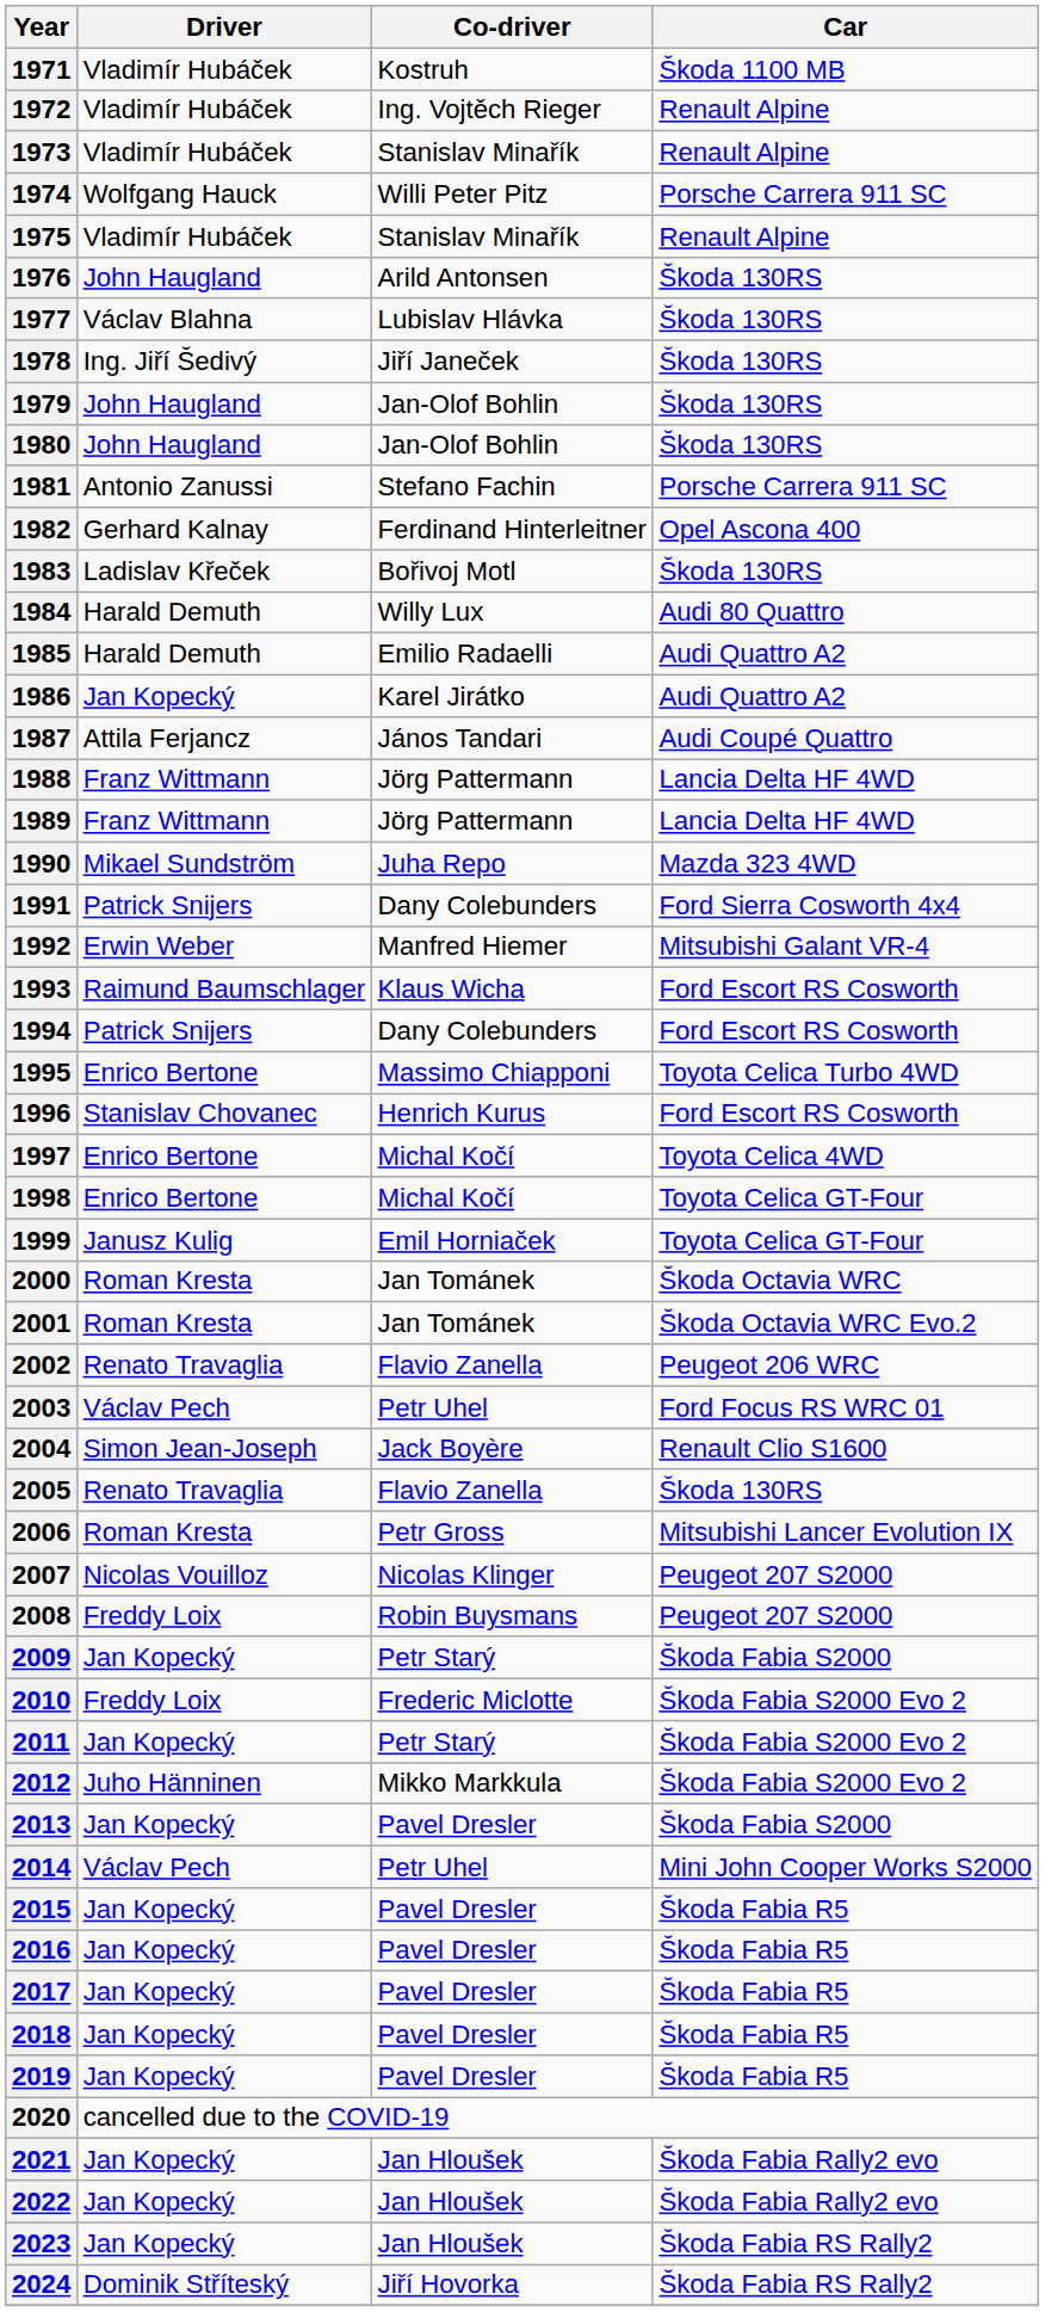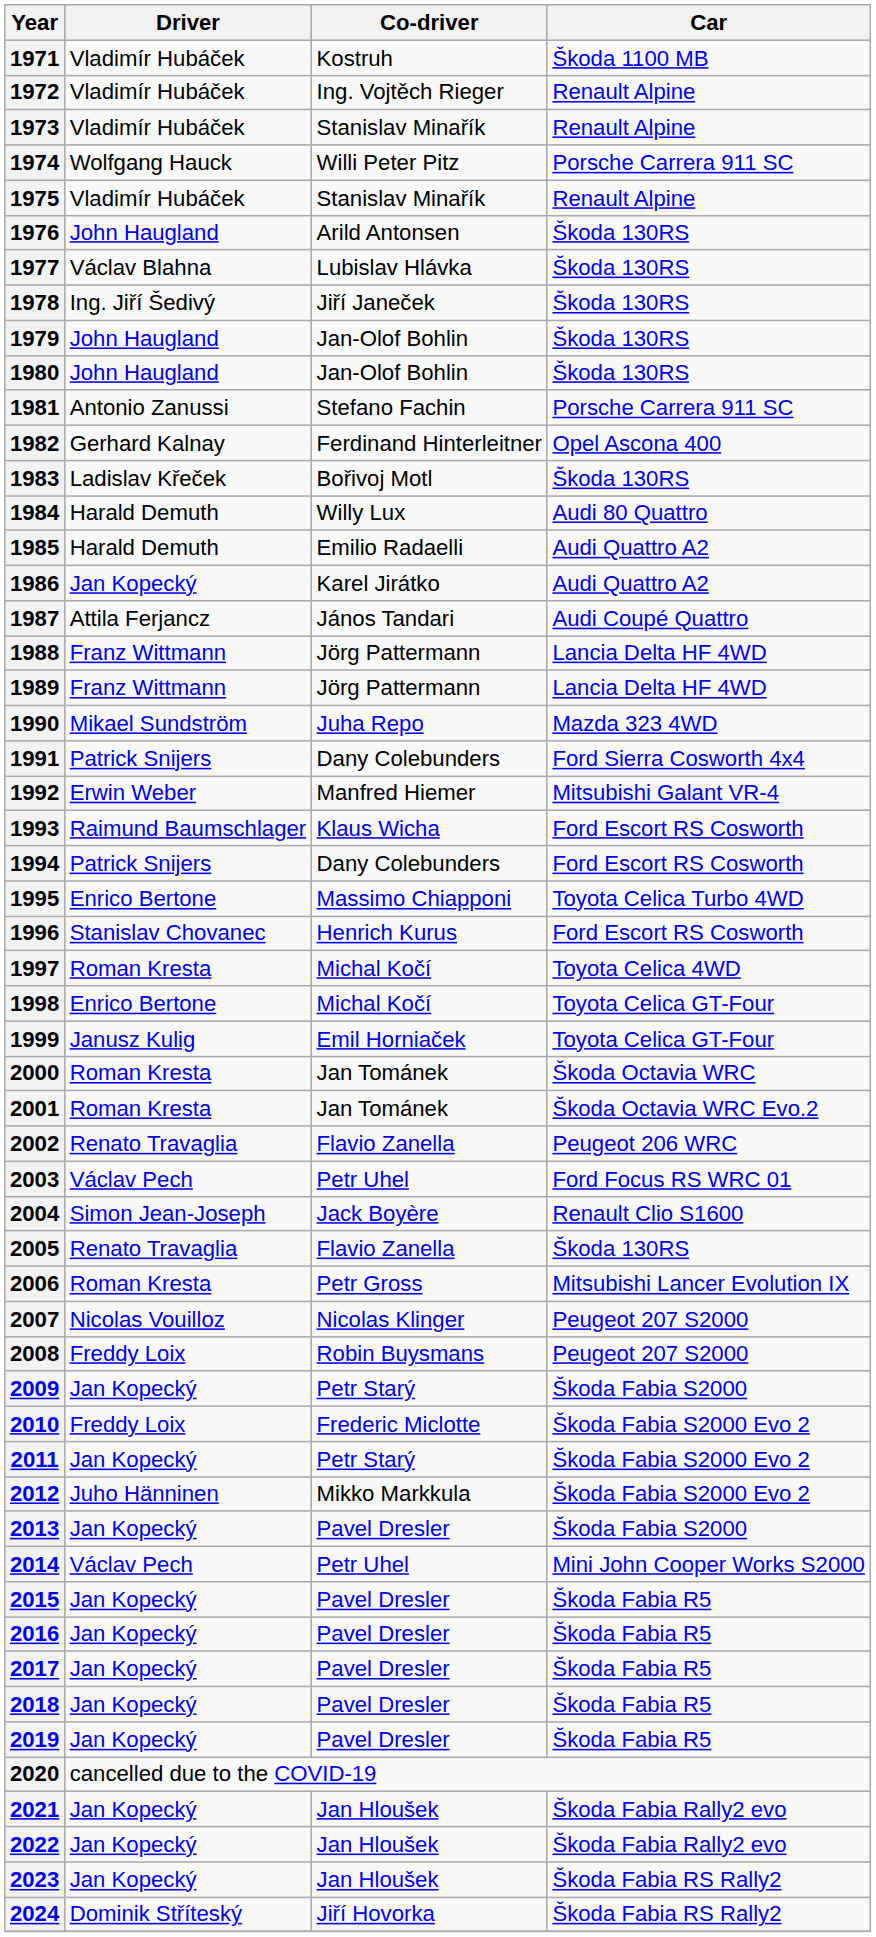1997 | Driver: Enrico Bertone -> Roman Kresta
